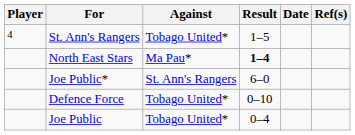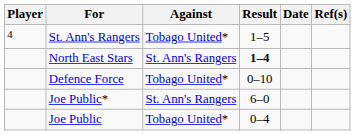North East Stars | Against: Ma Pau* -> St. Ann's Rangers
rows swapped: Defence Force <-> Joe Public*
